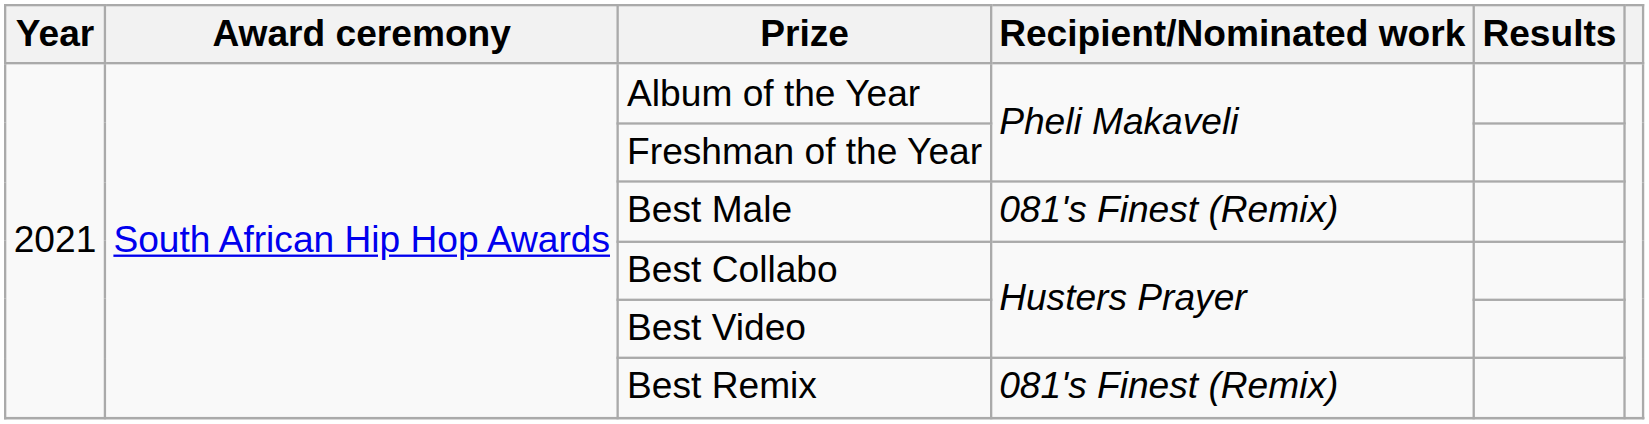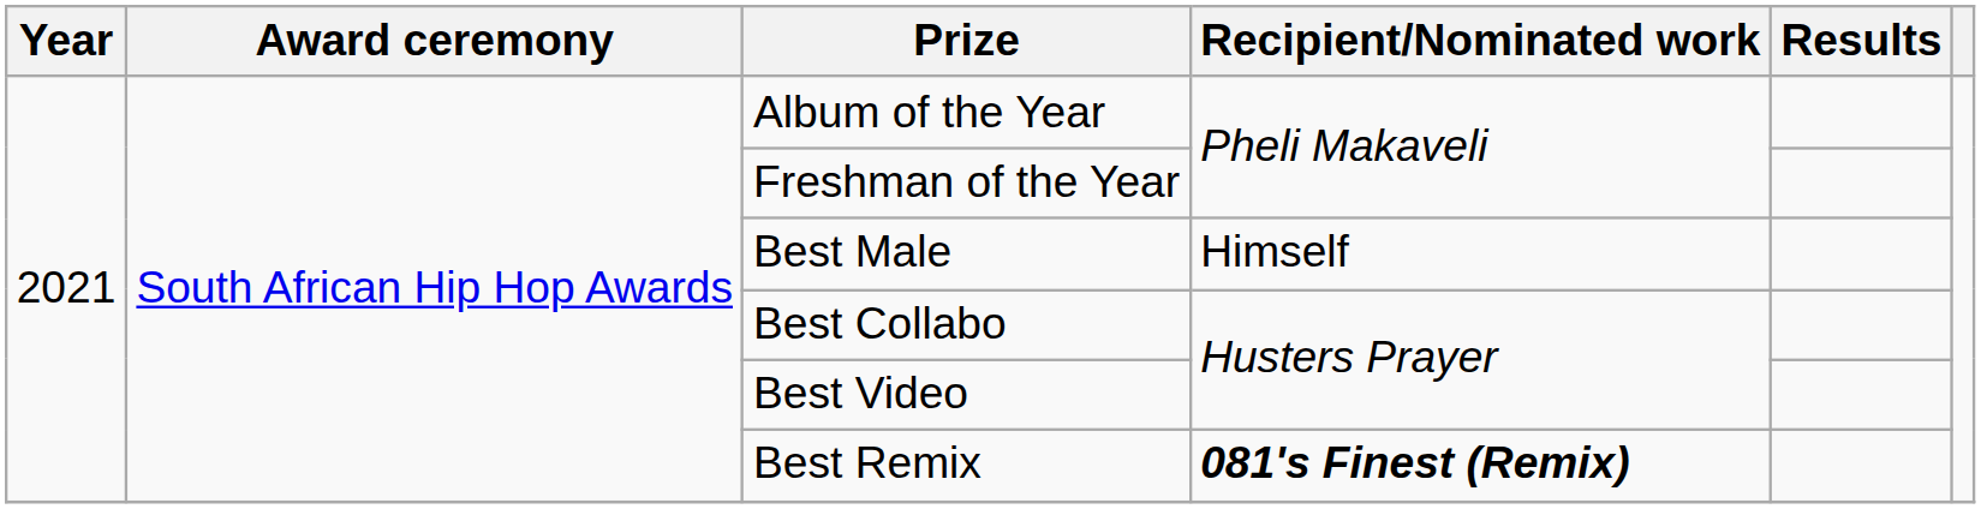Best Male | Recipient/Nominated work: 081's Finest (Remix) -> Himself
Best Remix | Recipient/Nominated work: normal -> bold
